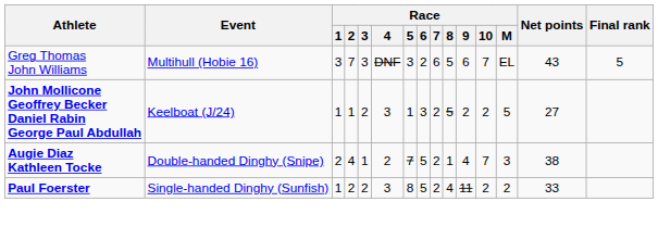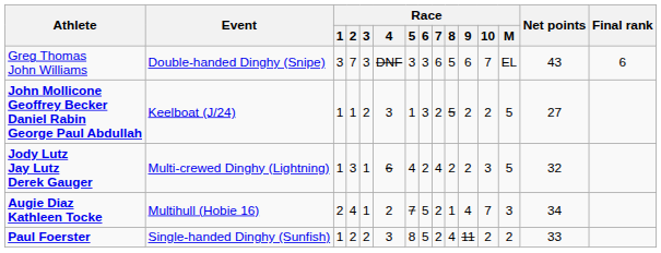Greg Thomas John Williams | Event: Multihull (Hobie 16) -> Double-handed Dinghy (Snipe)
Greg Thomas John Williams | Race / 6: 2 -> 3
Greg Thomas John Williams | Final rank: 5 -> 6
+ row: Jody Lutz Jay Lutz Derek Gauger | Multi-crewed Dinghy (Lightning) | 1 | 3 | 1 | 6 | 4 | 2 | 4 | 2 | 2 | 3 | 5 | 32
Augie Diaz Kathleen Tocke | Event: Double-handed Dinghy (Snipe) -> Multihull (Hobie 16)
Augie Diaz Kathleen Tocke | Net points: 38 -> 34
